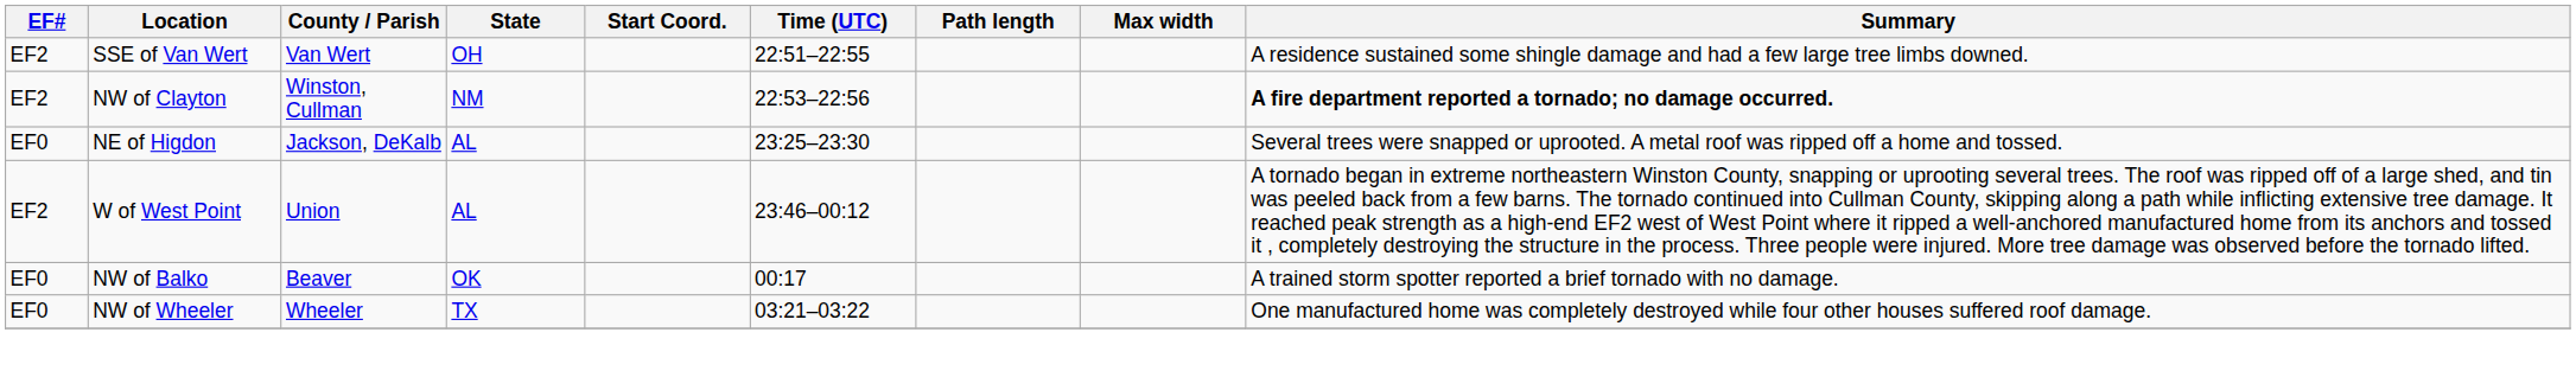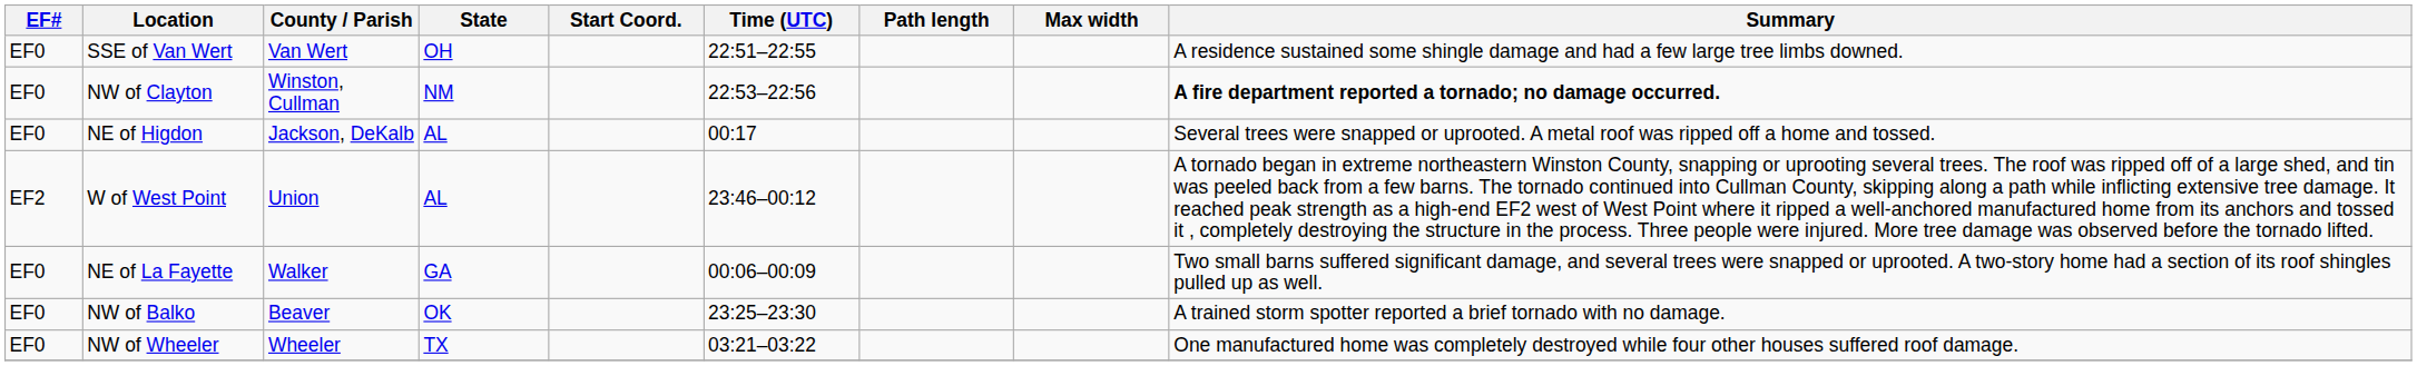SSE of Van Wert | EF#: EF2 -> EF0
NW of Clayton | EF#: EF2 -> EF0
NE of Higdon | Time (UTC): 23:25–23:30 -> 00:17
+ row: EF0 | NE of La Fayette | Walker | GA | 00:06–00:09 | Two small barns suffered significant damage, and several trees were snapped or uprooted. A two-story home had a section of its roof shingles pulled up as well.
NW of Balko | Time (UTC): 00:17 -> 23:25–23:30
